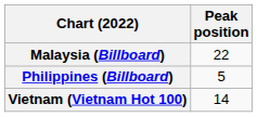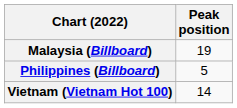Malaysia (Billboard) | Peak position: 22 -> 19
